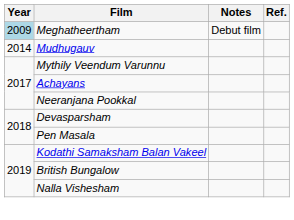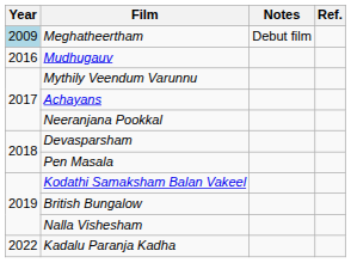Mudhugauv | Year: 2014 -> 2016
+ row: 2022 | Kadalu Paranja Kadha
